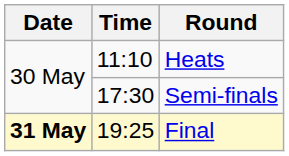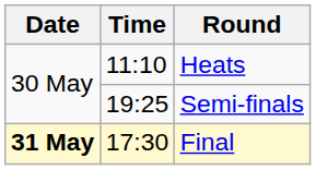Semi-finals | Time: 17:30 -> 19:25
Final | Time: 19:25 -> 17:30
